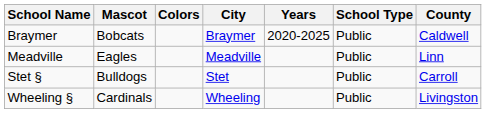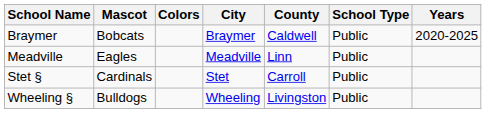columns swapped: County <-> Years
Stet § | Mascot: Bulldogs -> Cardinals
Wheeling § | Mascot: Cardinals -> Bulldogs
